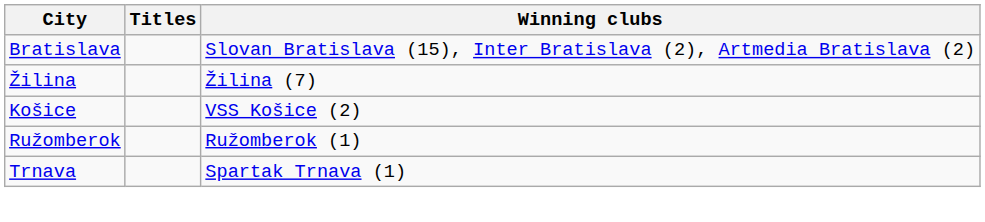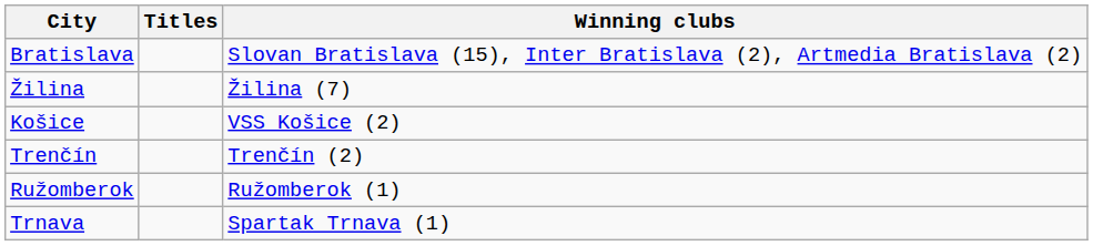+ row: Trenčín | Trenčín (2)
